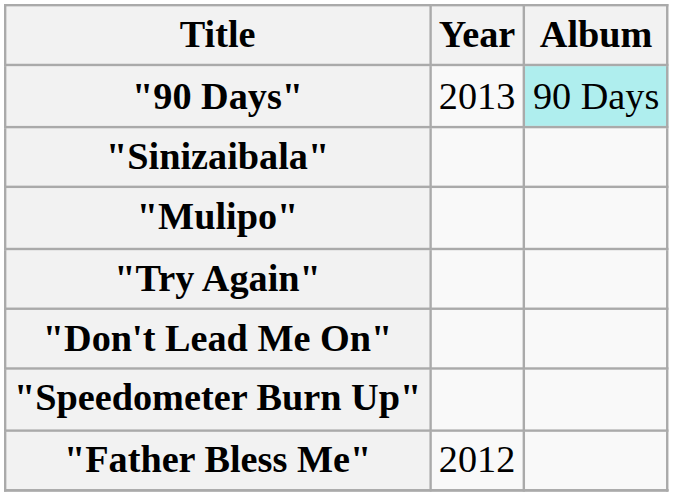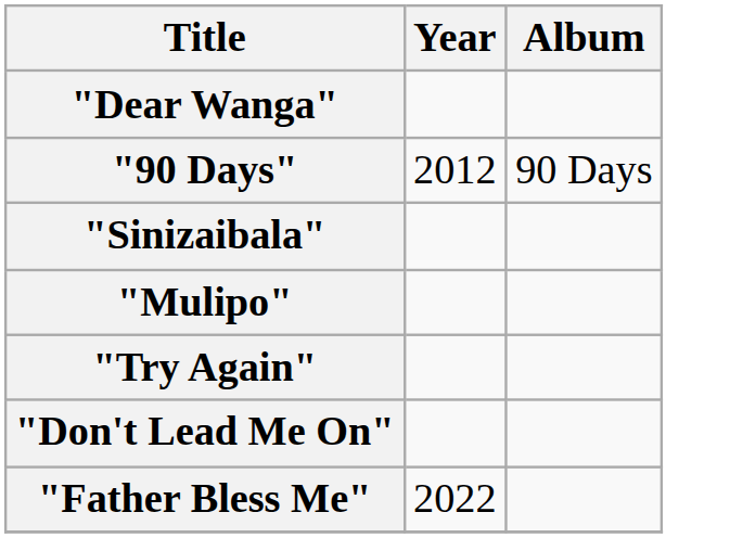+ row: "Dear Wanga"
"90 Days" | Year: 2013 -> 2012
"90 Days" | Album: paleturquoise background -> no background
- row: "Speedometer Burn Up"
"Father Bless Me" | Year: 2012 -> 2022
